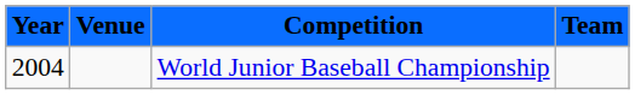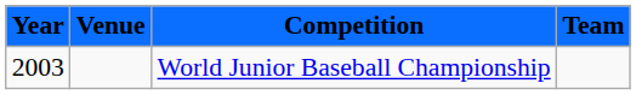World Junior Baseball Championship | Year: 2004 -> 2003
